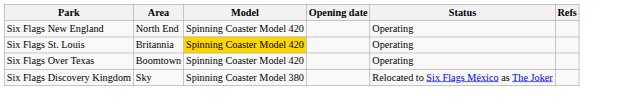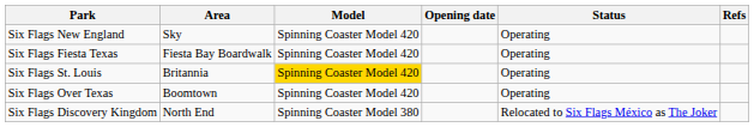Six Flags New England | Area: North End -> Sky
+ row: Six Flags Fiesta Texas | Fiesta Bay Boardwalk | Spinning Coaster Model 420 | Operating
Six Flags Discovery Kingdom | Area: Sky -> North End
